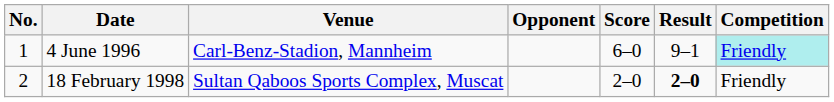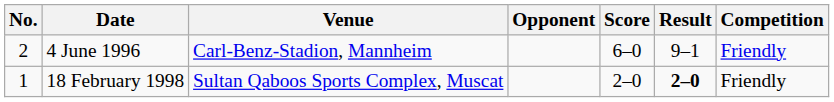4 June 1996 | No.: 1 -> 2
4 June 1996 | Competition: paleturquoise background -> no background
18 February 1998 | No.: 2 -> 1
